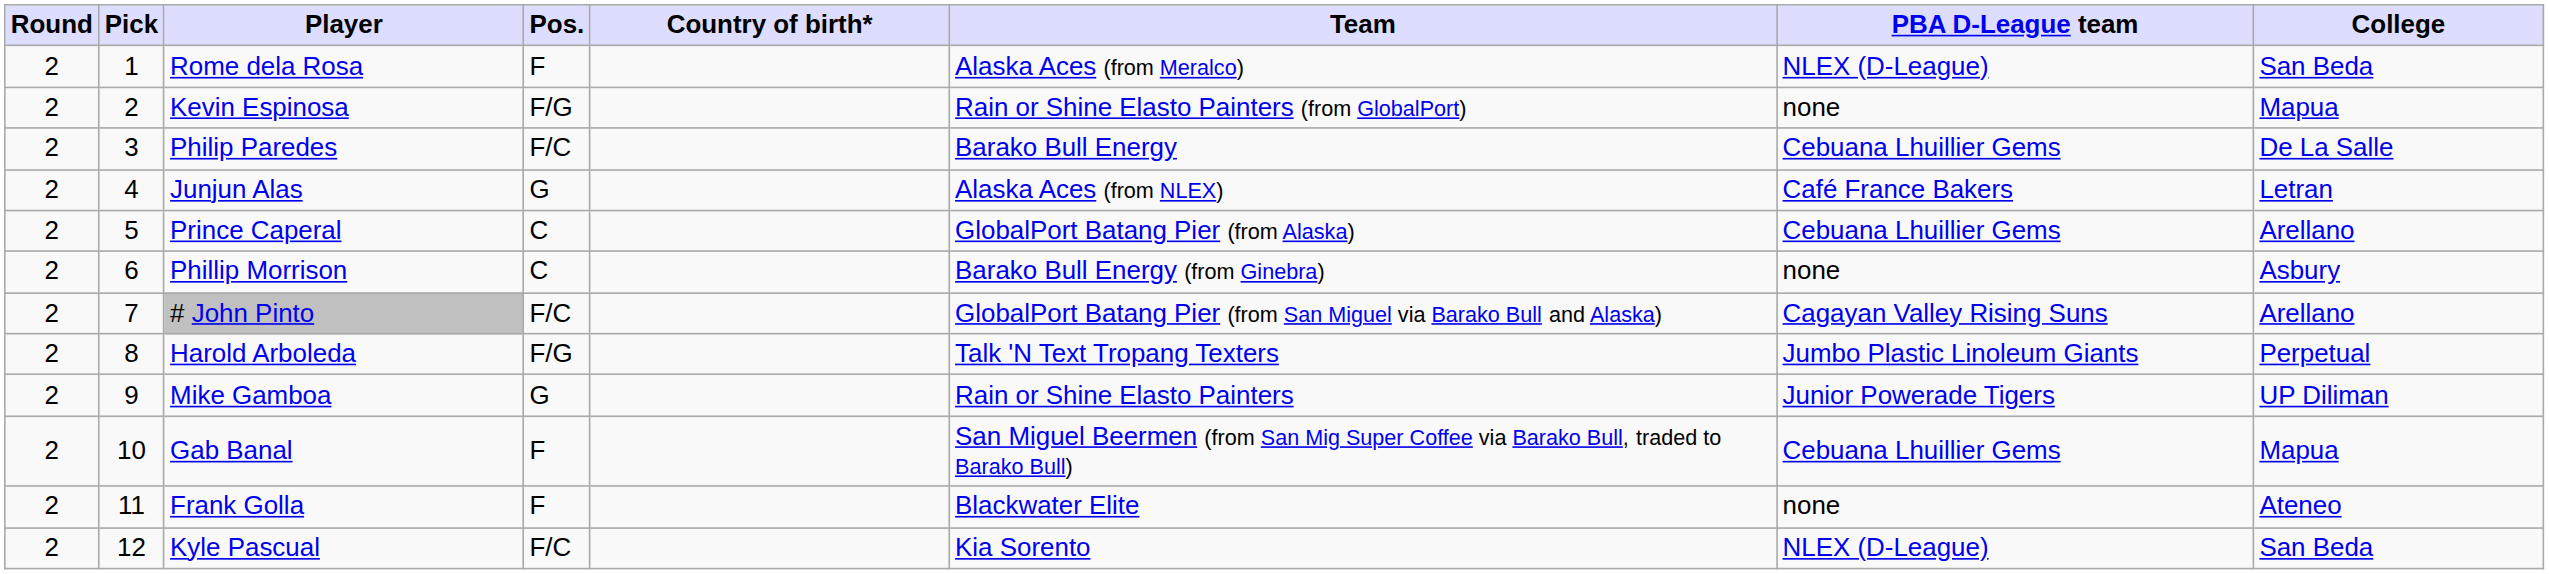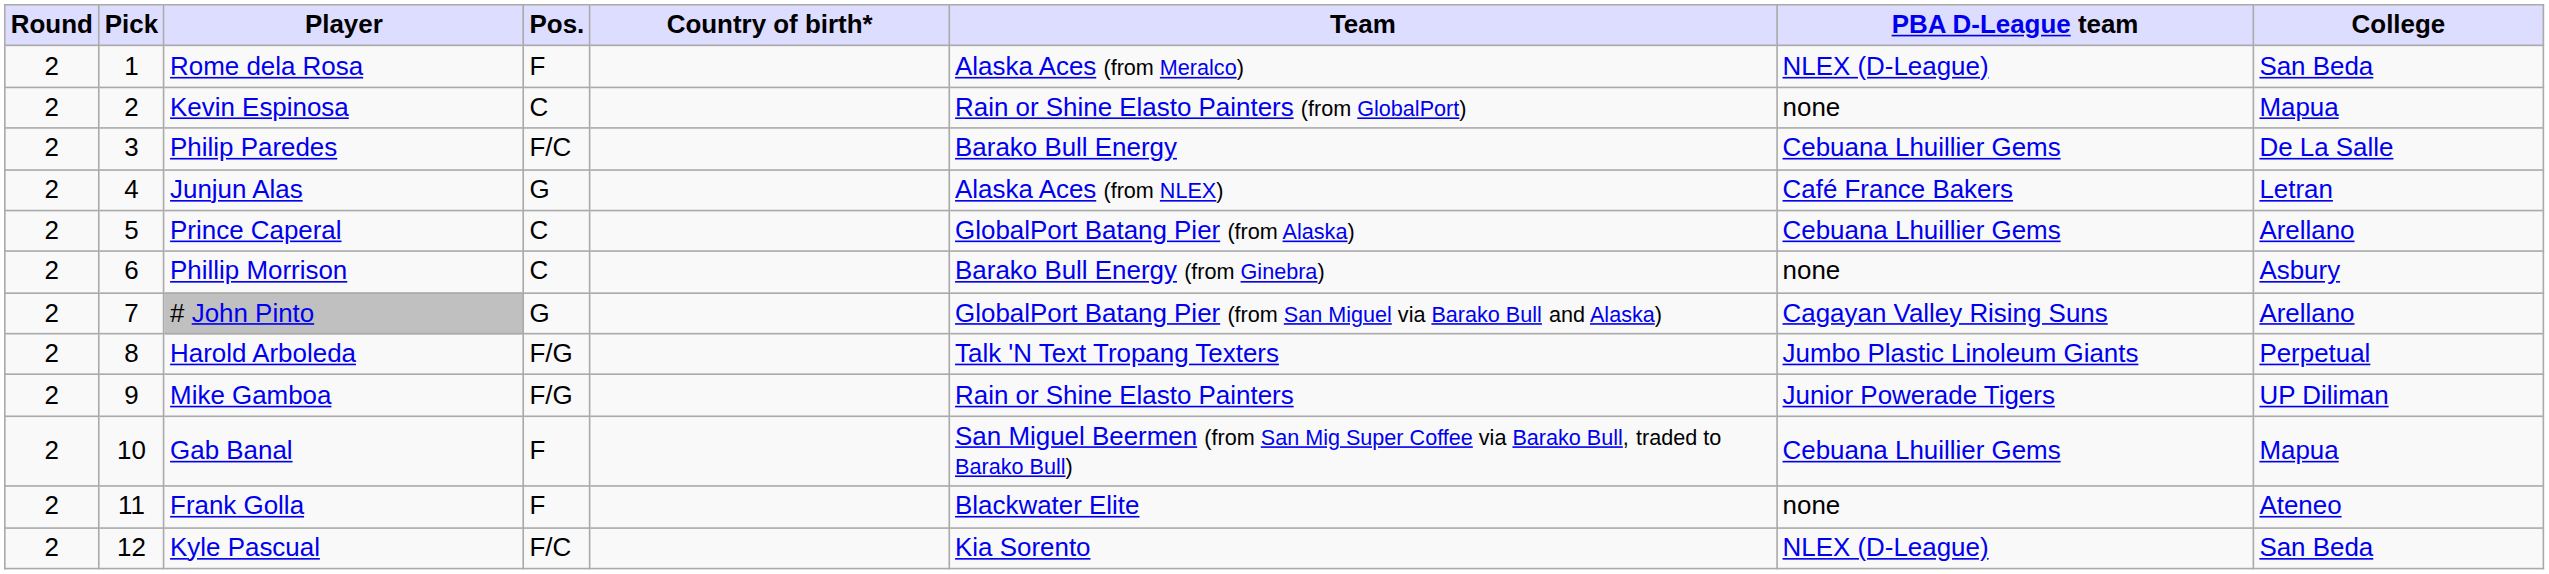Kevin Espinosa | Pos.: F/G -> C
# John Pinto | Pos.: F/C -> G
Mike Gamboa | Pos.: G -> F/G
